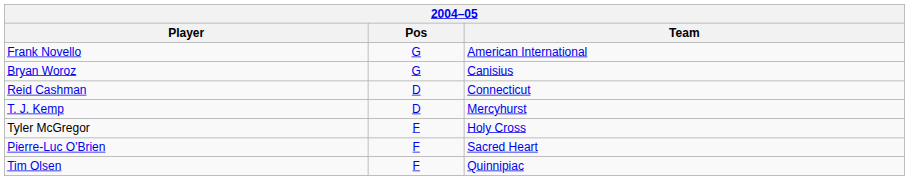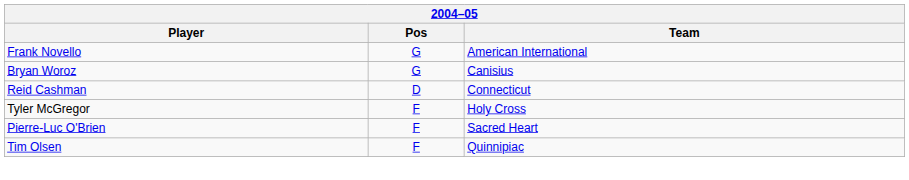- row: T. J. Kemp | D | Mercyhurst
